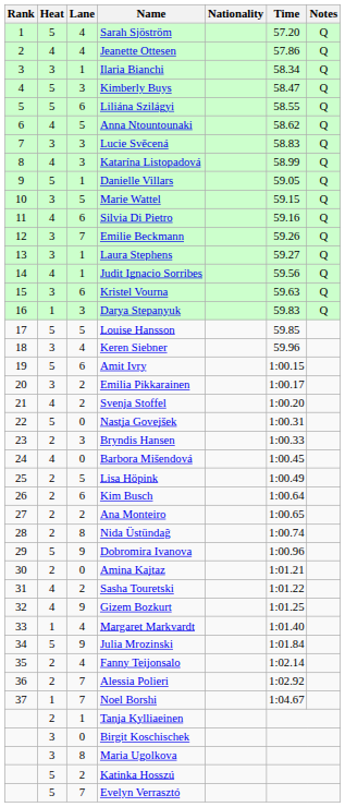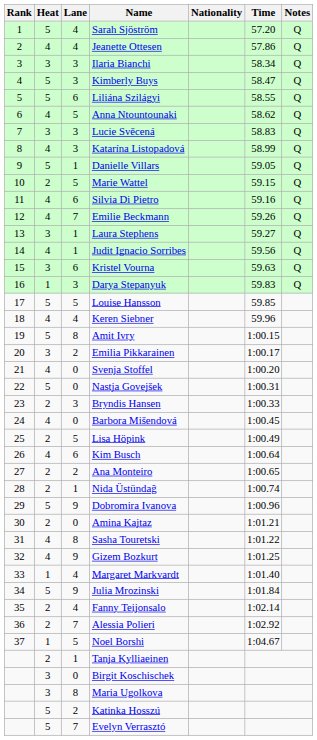Ilaria Bianchi | Lane: 1 -> 3
Marie Wattel | Heat: 3 -> 2
Emilie Beckmann | Heat: 3 -> 4
Keren Siebner | Heat: 3 -> 4
Amit Ivry | Lane: 6 -> 8
Svenja Stoffel | Lane: 2 -> 0
Kim Busch | Heat: 2 -> 4
Nida Üstündağ | Lane: 8 -> 1
Sasha Touretski | Lane: 2 -> 8
Noel Borshi | Lane: 7 -> 5
